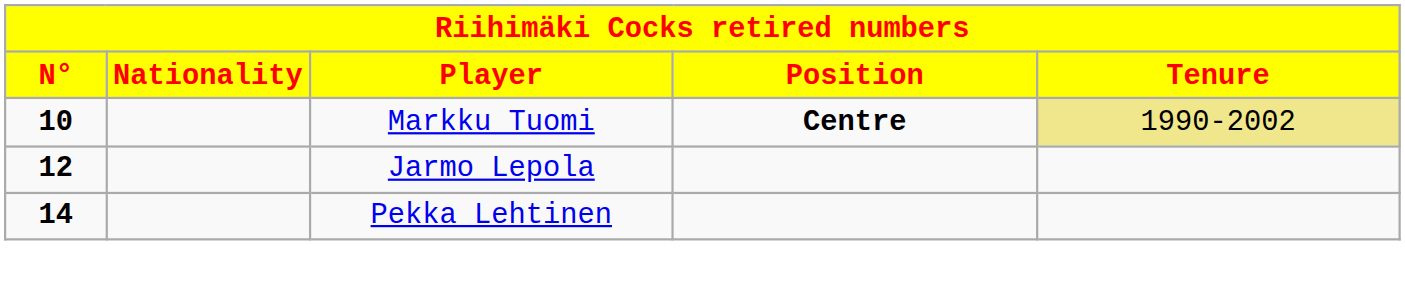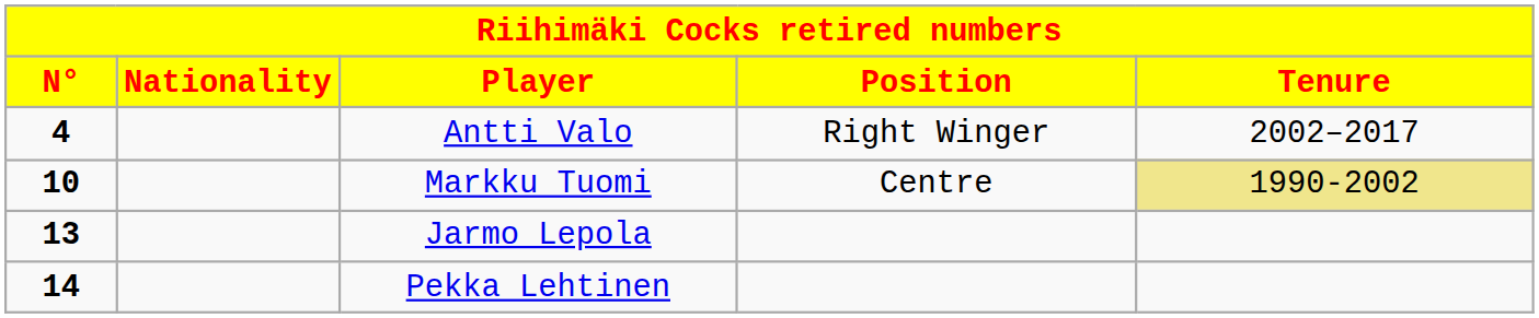+ row: 4 | Antti Valo | Right Winger | 2002–2017
Markku Tuomi | Position: bold -> normal
Jarmo Lepola | N°: 12 -> 13
